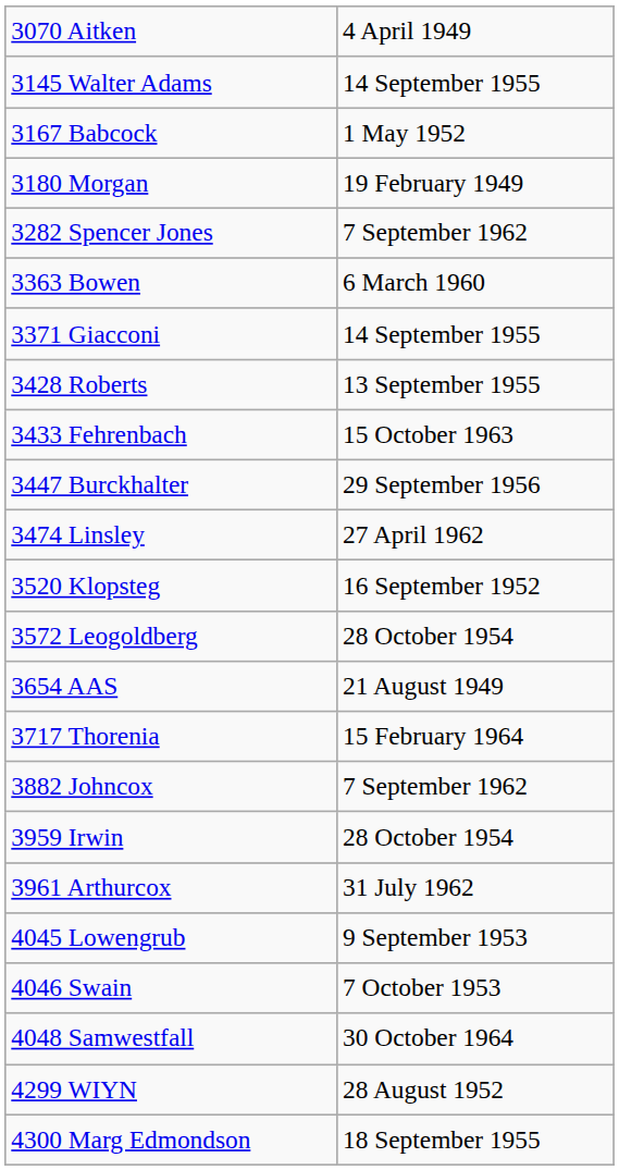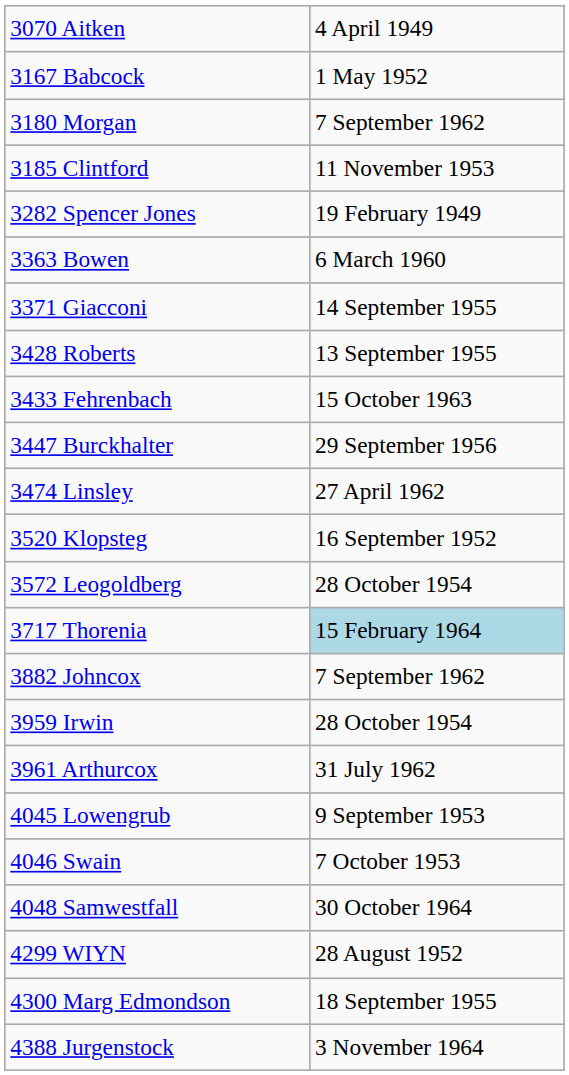- row: 3145 Walter Adams | 14 September 1955
3180 Morgan | column 2: 19 February 1949 -> 7 September 1962
+ row: 3185 Clintford | 11 November 1953
3282 Spencer Jones | column 2: 7 September 1962 -> 19 February 1949
- row: 3654 AAS | 21 August 1949
3717 Thorenia | column 2: no background -> lightblue background
+ row: 4388 Jurgenstock | 3 November 1964
